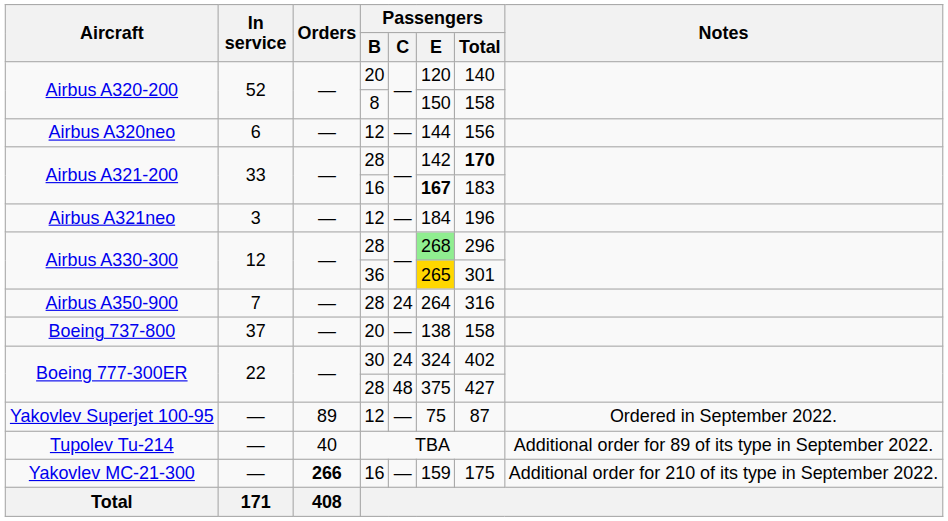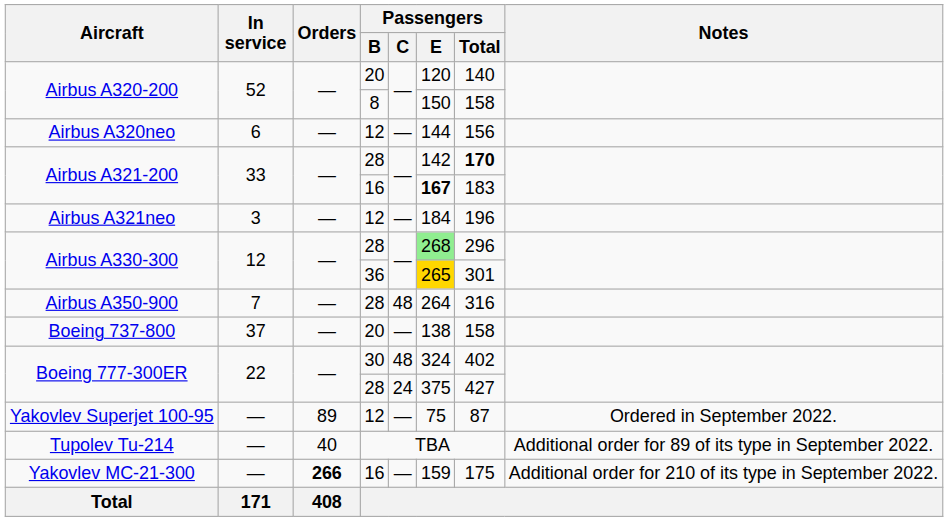Airbus A350-900 | Passengers / C: 24 -> 48
Boeing 777-300ER / 30 | Passengers / C: 24 -> 48
Boeing 777-300ER / 28 | Passengers / C: 48 -> 24
